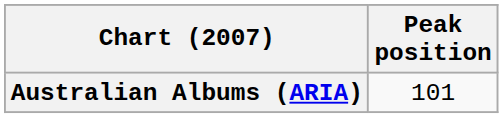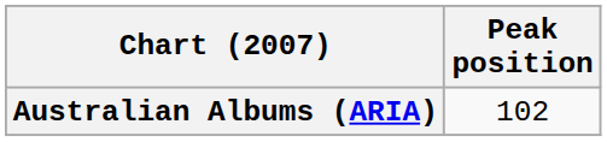Australian Albums (ARIA) | Peak position: 101 -> 102
